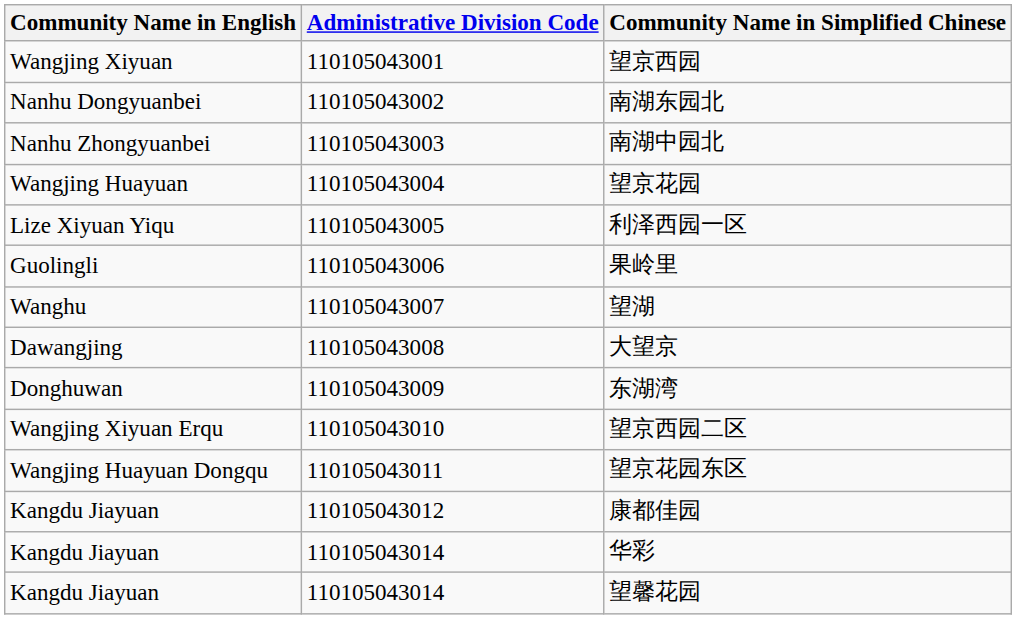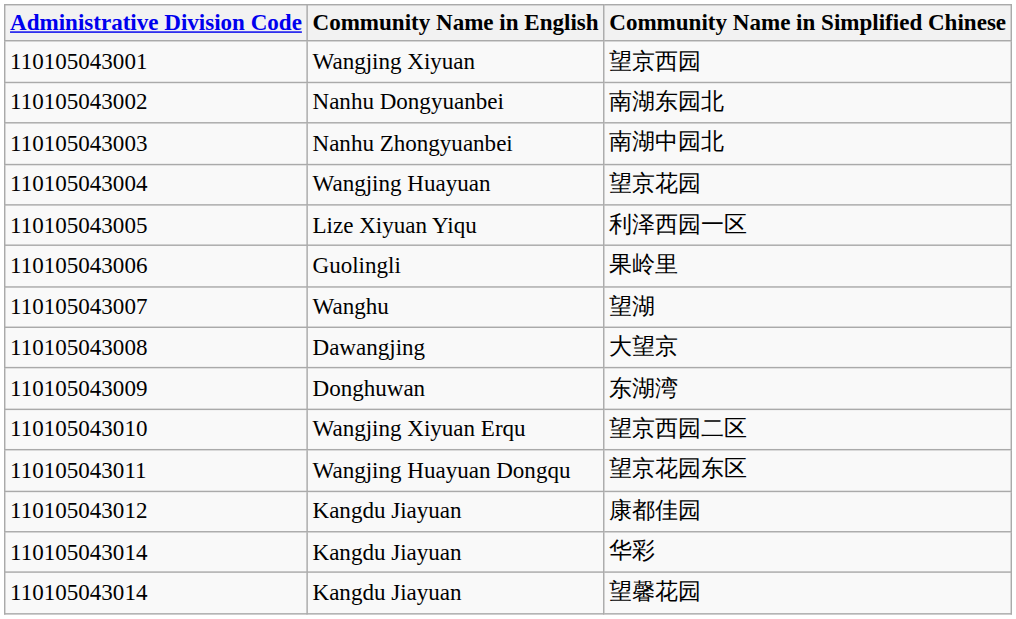columns swapped: Administrative Division Code <-> Community Name in English
